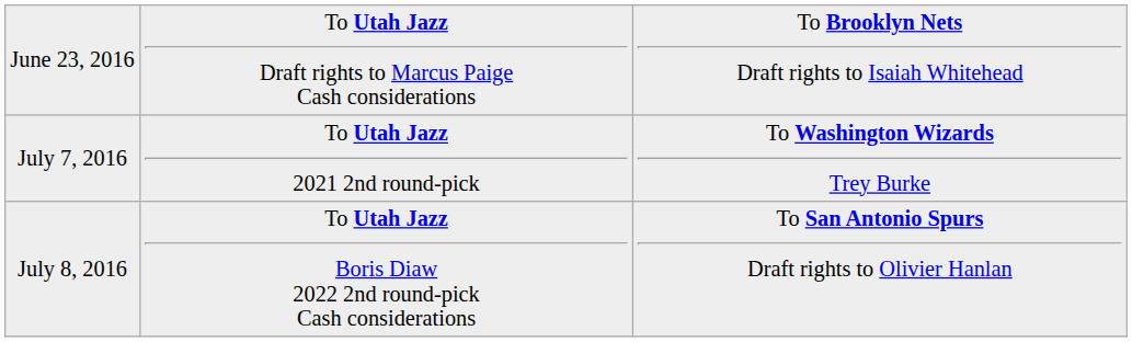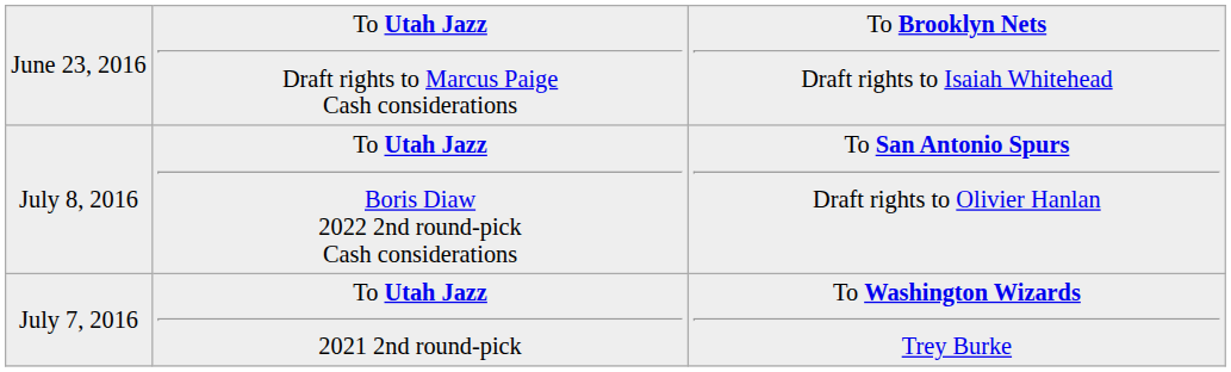rows swapped: July 7, 2016 <-> July 8, 2016
